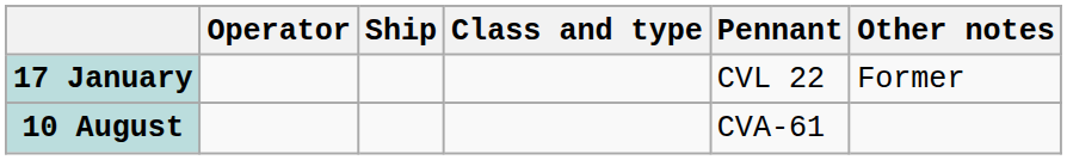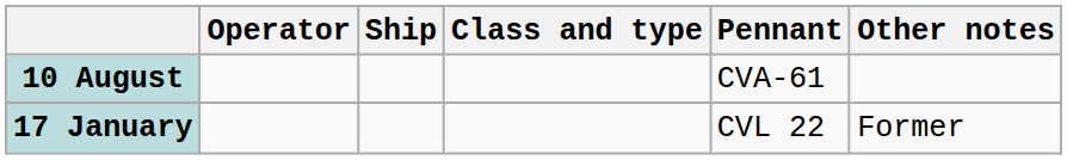rows swapped: 17 January <-> 10 August
